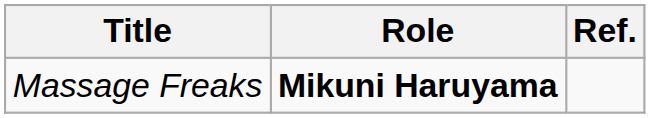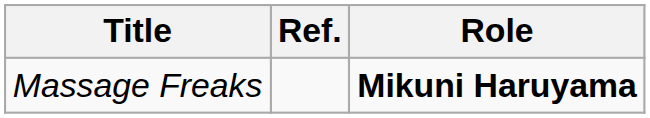columns swapped: Role <-> Ref.
